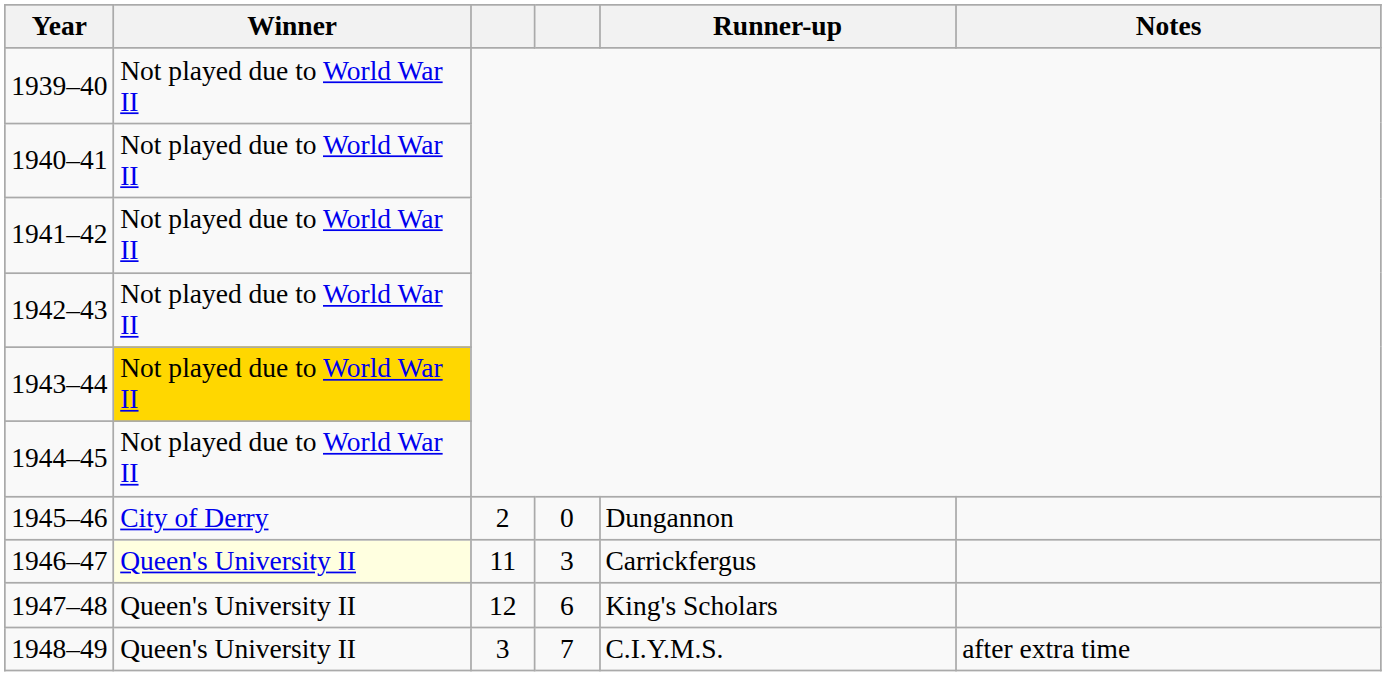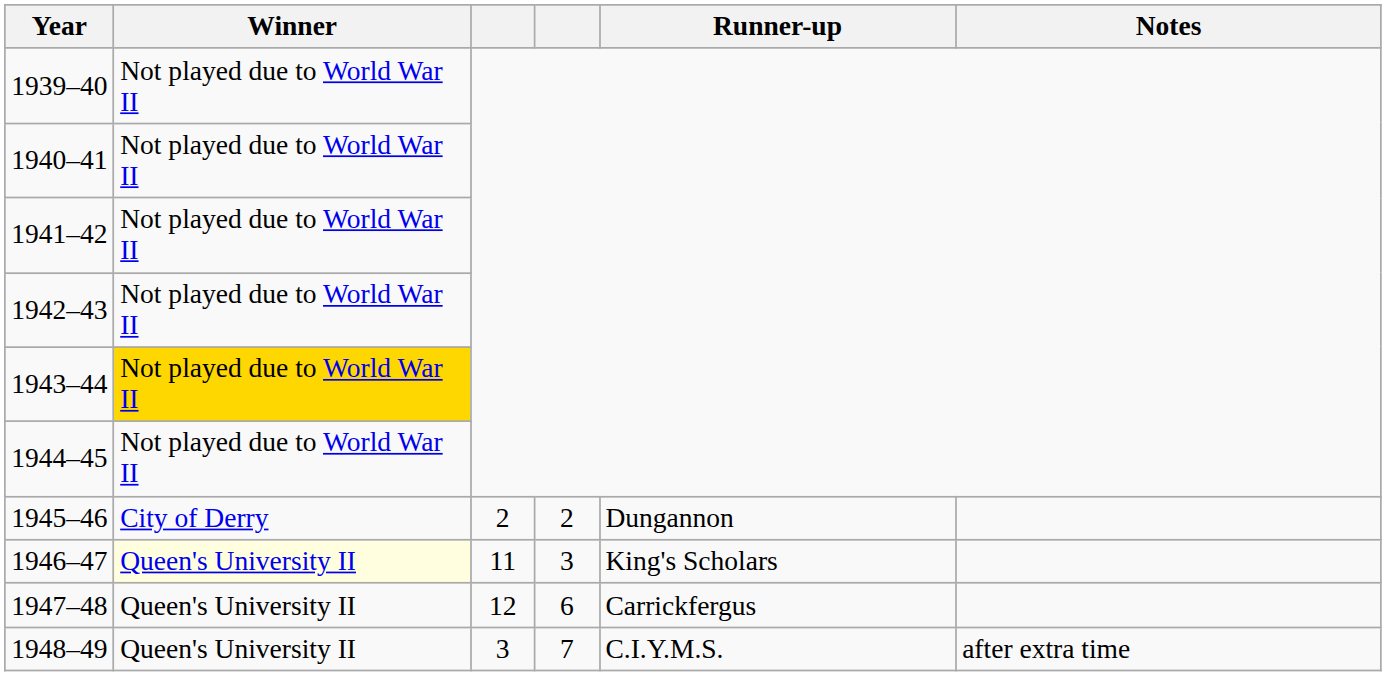1945–46 | column 4: 0 -> 2
1946–47 | Runner-up: Carrickfergus -> King's Scholars
1947–48 | Runner-up: King's Scholars -> Carrickfergus
